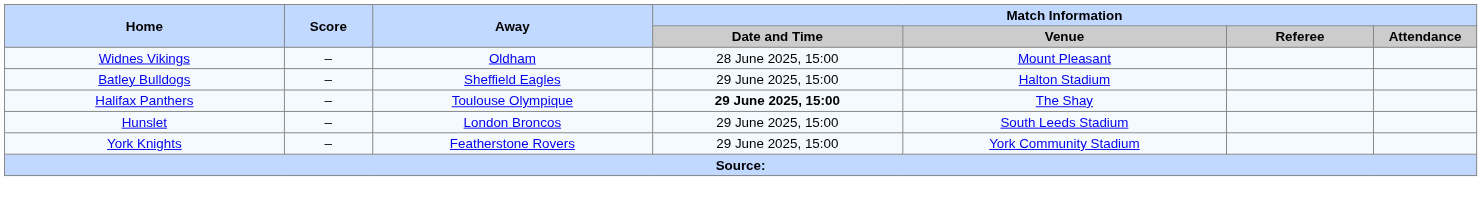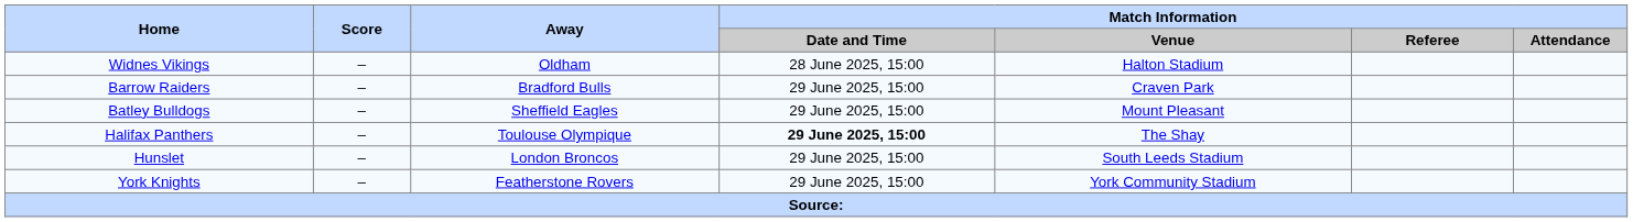Widnes Vikings | Match Information / Venue: Mount Pleasant -> Halton Stadium
+ row: Barrow Raiders | – | Bradford Bulls | 29 June 2025, 15:00 | Craven Park
Batley Bulldogs | Match Information / Venue: Halton Stadium -> Mount Pleasant
